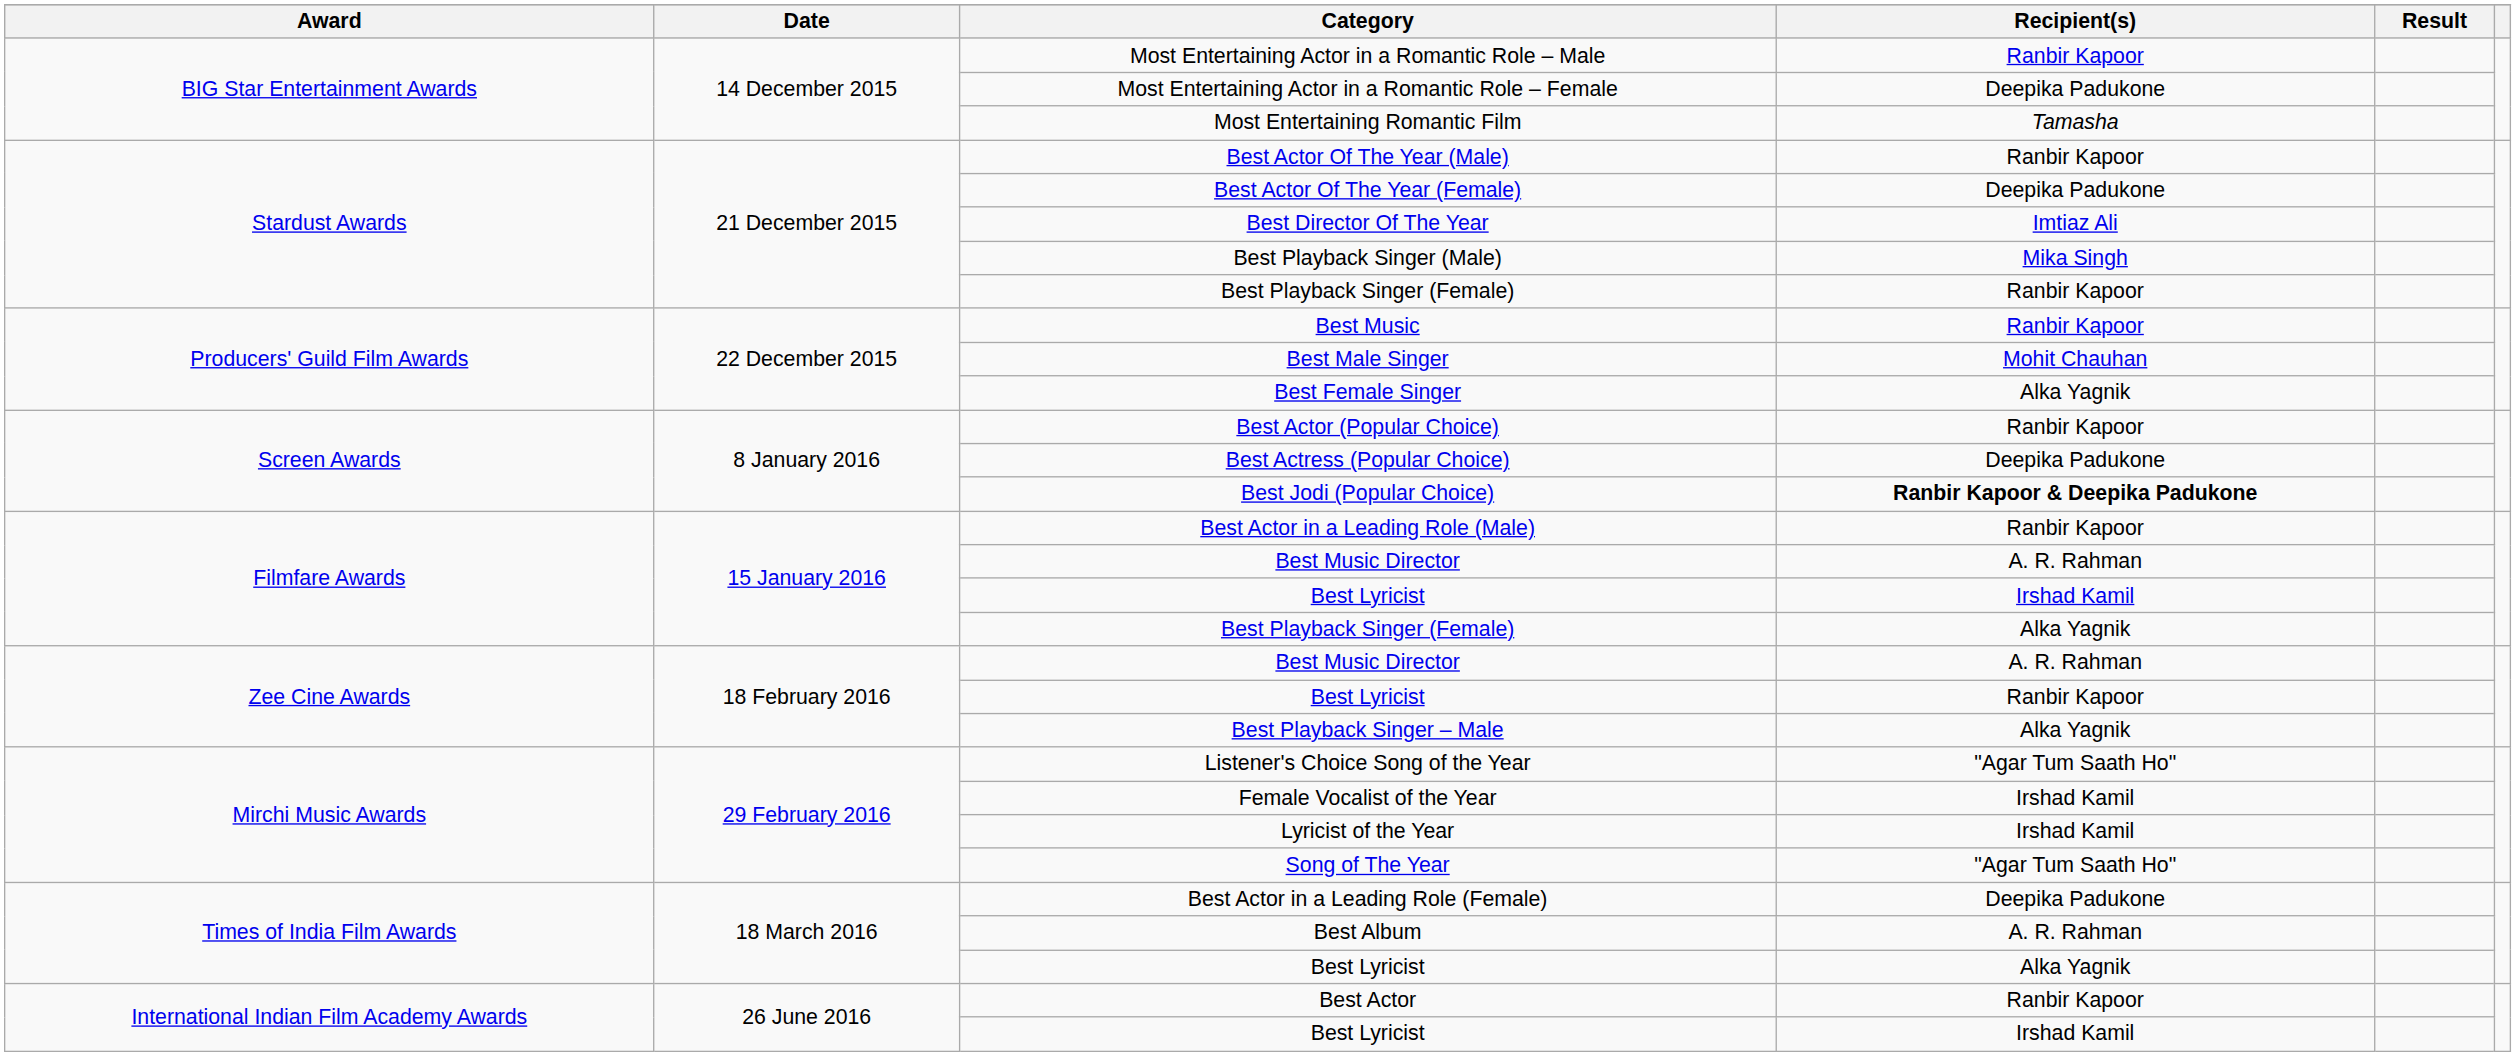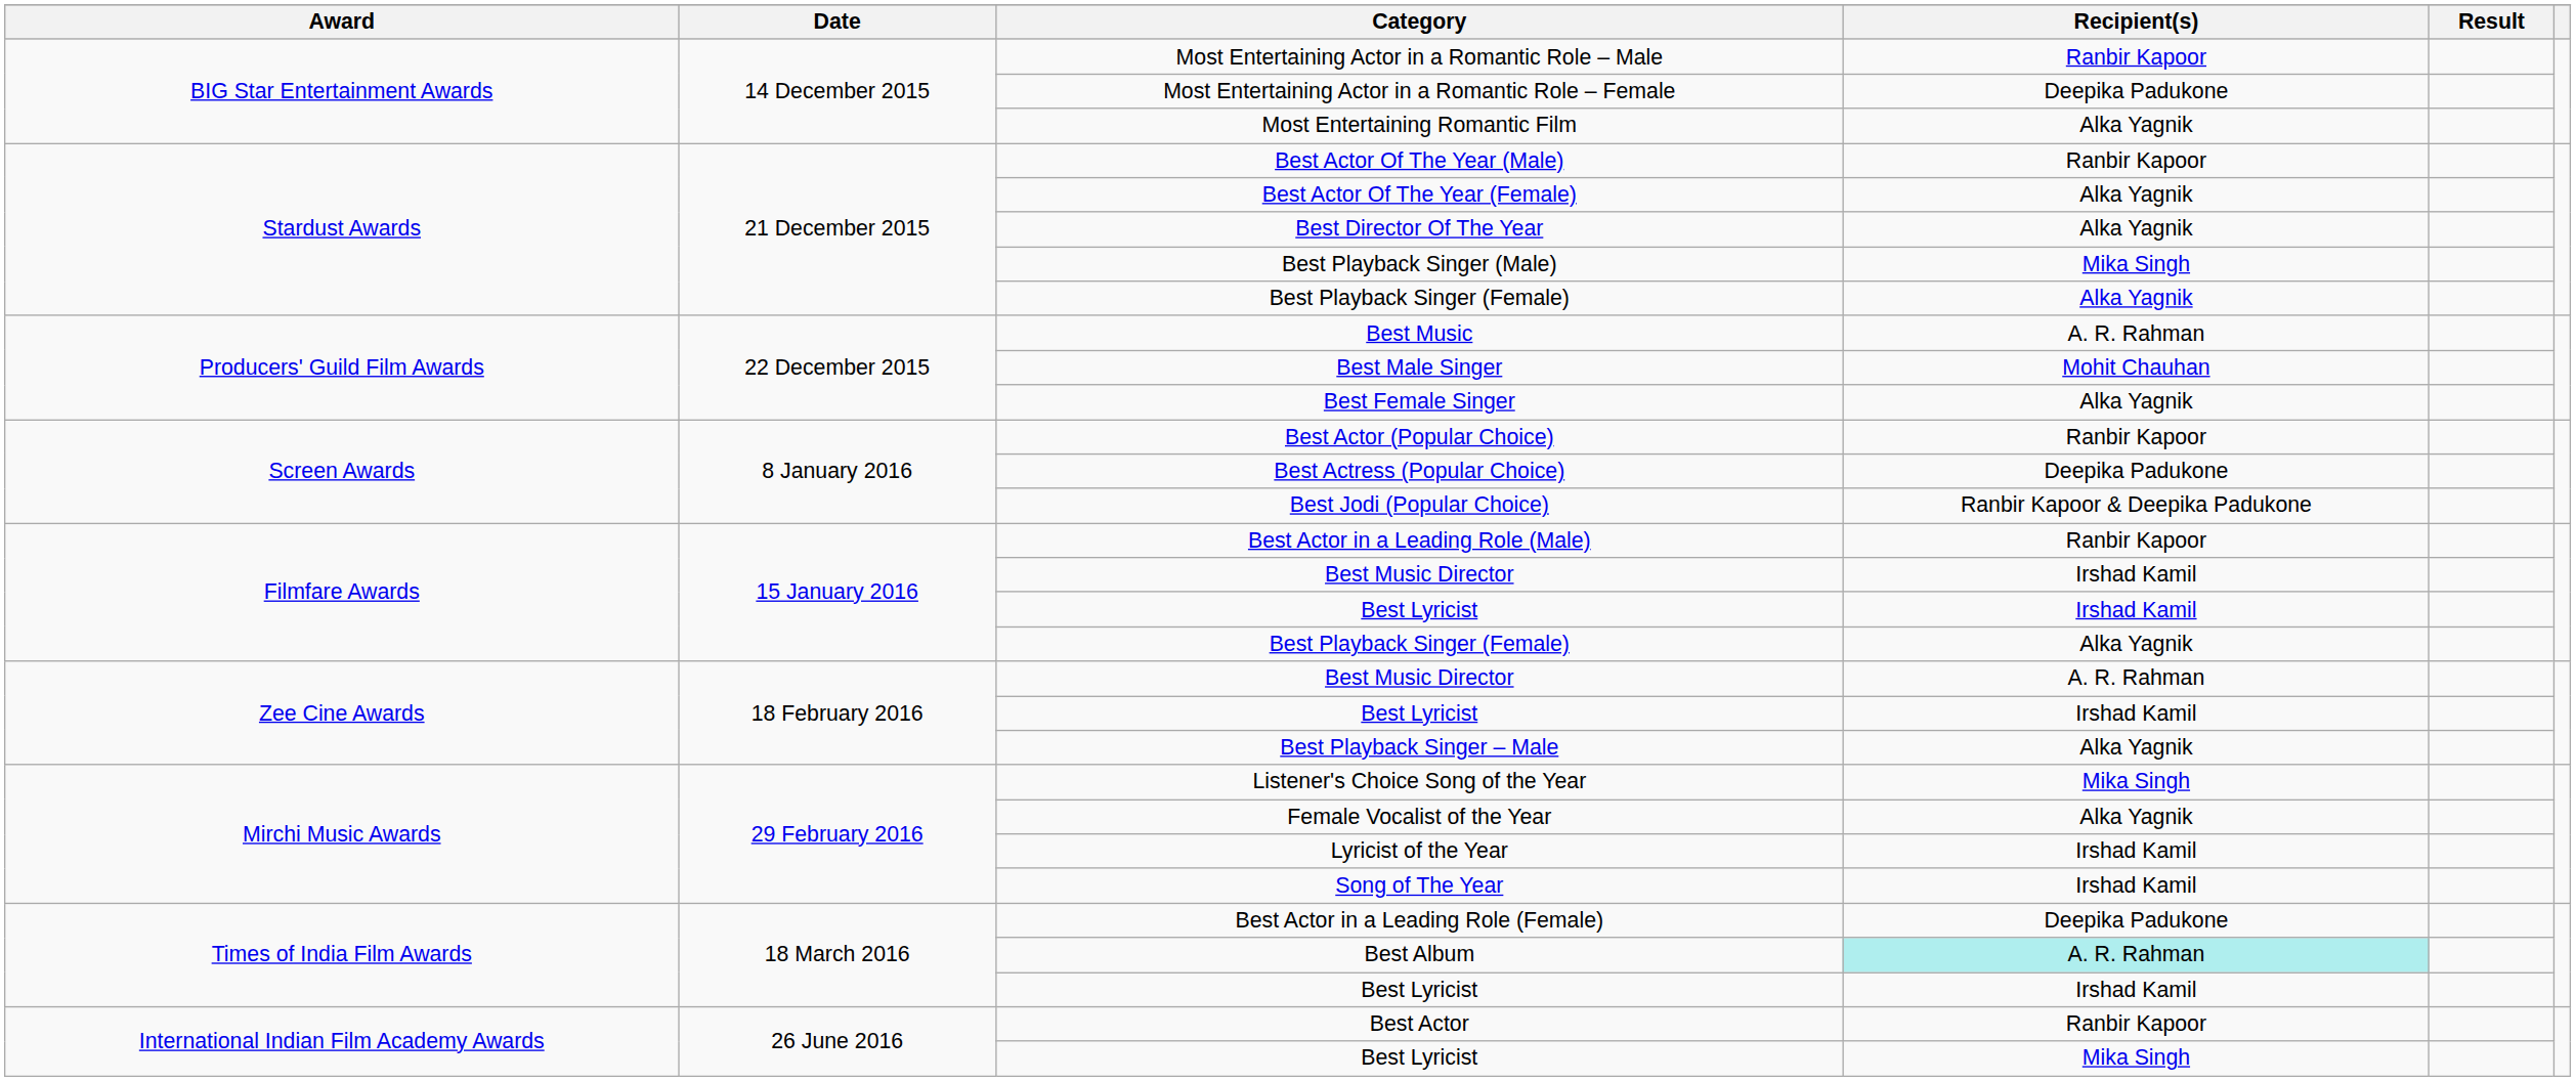Most Entertaining Romantic Film | Recipient(s): Tamasha -> Alka Yagnik
Best Actor Of The Year (Female) | Recipient(s): Deepika Padukone -> Alka Yagnik
Best Director Of The Year | Recipient(s): Imtiaz Ali -> Alka Yagnik
Stardust Awards / Best Playback Singer (Female) | Recipient(s): Ranbir Kapoor -> Alka Yagnik
Best Music | Recipient(s): Ranbir Kapoor -> A. R. Rahman
Best Jodi (Popular Choice) | Recipient(s): bold -> normal
Filmfare Awards / Best Music Director | Recipient(s): A. R. Rahman -> Irshad Kamil
Zee Cine Awards / Best Lyricist | Recipient(s): Ranbir Kapoor -> Irshad Kamil
Listener's Choice Song of the Year | Recipient(s): "Agar Tum Saath Ho" -> Mika Singh
Female Vocalist of the Year | Recipient(s): Irshad Kamil -> Alka Yagnik
Song of The Year | Recipient(s): "Agar Tum Saath Ho" -> Irshad Kamil
Best Album | Recipient(s): no background -> paleturquoise background
Times of India Film Awards / Best Lyricist | Recipient(s): Alka Yagnik -> Irshad Kamil
International Indian Film Academy Awards / Best Lyricist | Recipient(s): Irshad Kamil -> Mika Singh
